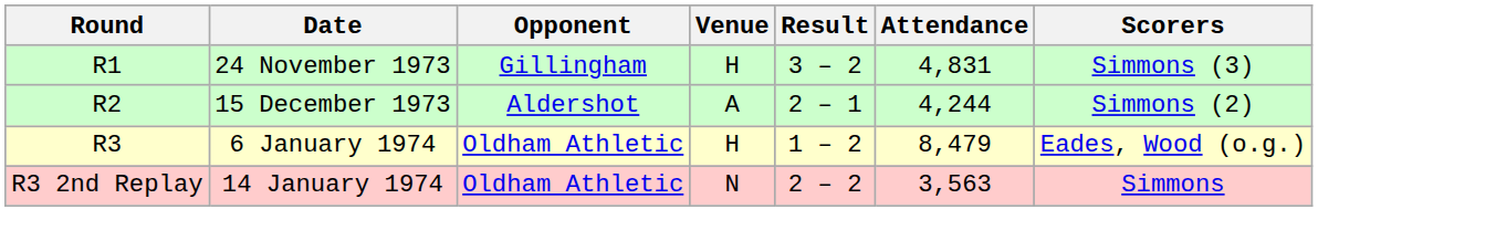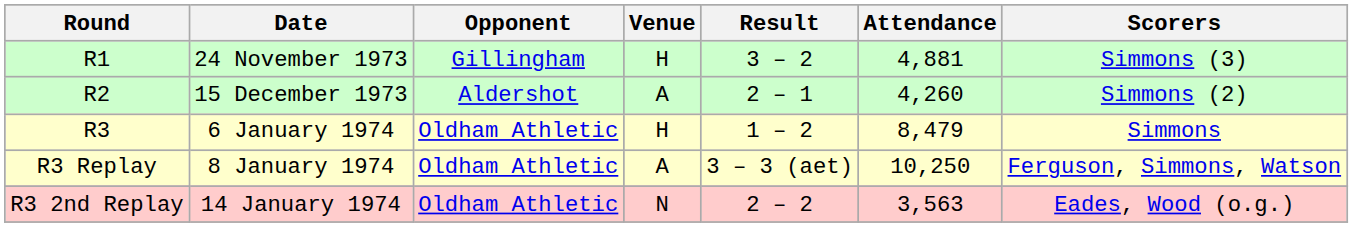24 November 1973 | Attendance: 4,831 -> 4,881
15 December 1973 | Attendance: 4,244 -> 4,260
6 January 1974 | Scorers: Eades, Wood (o.g.) -> Simmons
+ row: R3 Replay | 8 January 1974 | Oldham Athletic | A | 3 – 3 (aet) | 10,250 | Ferguson, Simmons, Watson
14 January 1974 | Scorers: Simmons -> Eades, Wood (o.g.)
